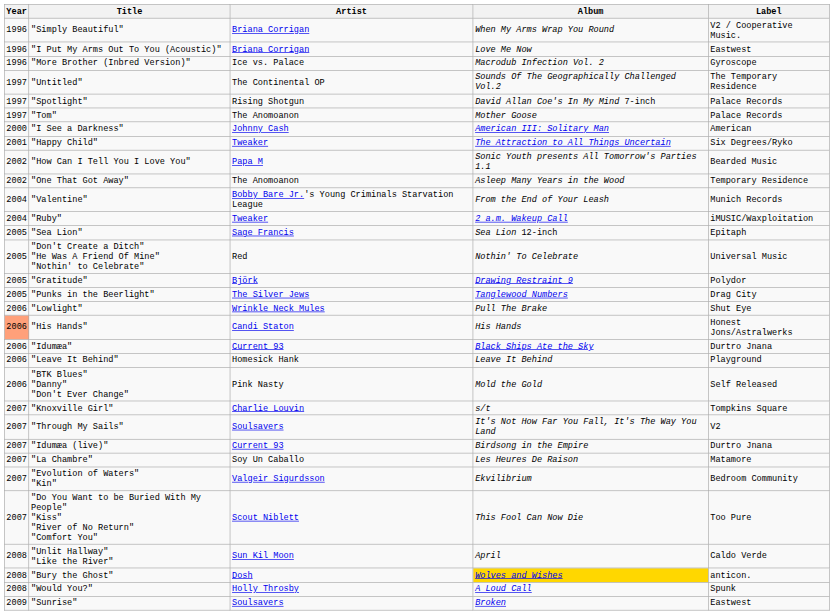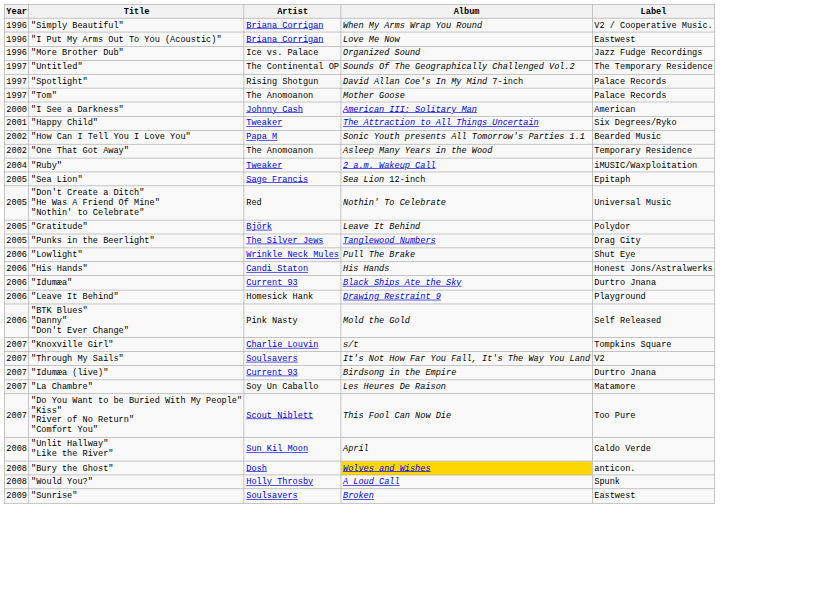- row: 1996 | "More Brother (Inbred Version)" | Ice vs. Palace | Macrodub Infection Vol. 2 | Gyroscope
+ row: 1996 | "More Brother Dub" | Ice vs. Palace | Organized Sound | Jazz Fudge Recordings
- row: 2004 | "Valentine" | Bobby Bare Jr.'s Young Criminals Starvation League | From the End of Your Leash | Munich Records
"Gratitude" | Album: Drawing Restraint 9 -> Leave It Behind
"His Hands" | Year: lightsalmon background -> no background
"Leave It Behind" | Album: Leave It Behind -> Drawing Restraint 9
- row: 2007 | "Evolution of Waters" "Kin" | Valgeir Sigurdsson | Ekvilibrium | Bedroom Community
